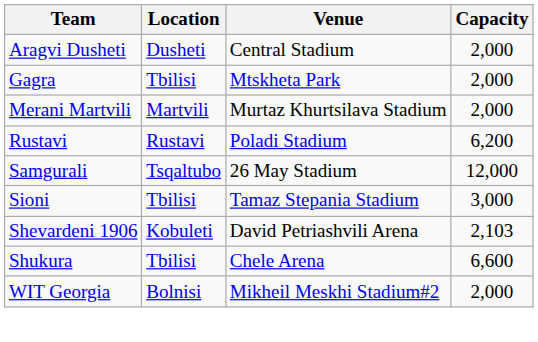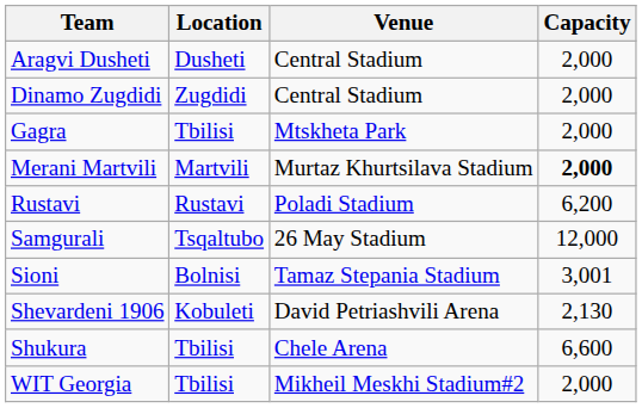+ row: Dinamo Zugdidi | Zugdidi | Central Stadium | 2,000
Merani Martvili | Capacity: normal -> bold
Sioni | Location: Tbilisi -> Bolnisi
Sioni | Capacity: 3,000 -> 3,001
Shevardeni 1906 | Capacity: 2,103 -> 2,130
WIT Georgia | Location: Bolnisi -> Tbilisi
